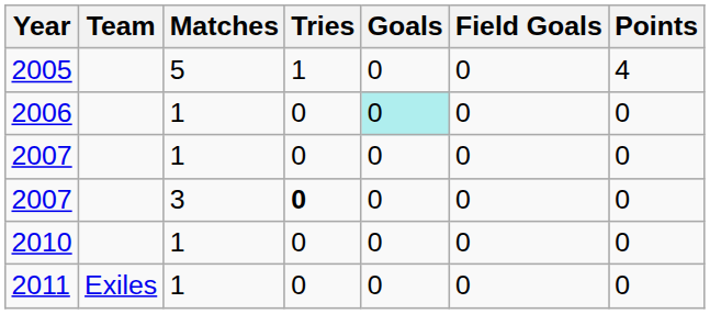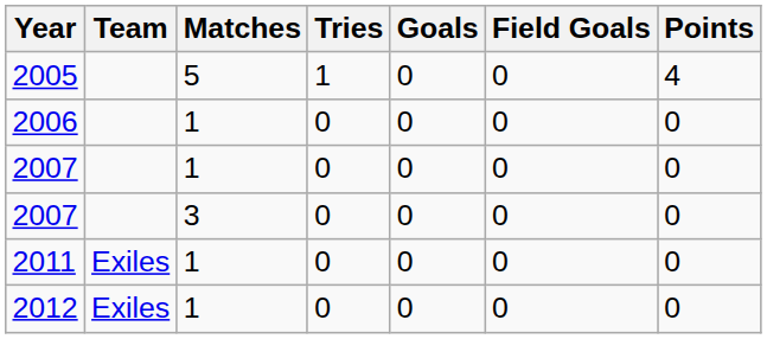2006 | Goals: paleturquoise background -> no background
2007 / 3 | Tries: bold -> normal
- row: 2010 | 1 | 0 | 0 | 0 | 0
+ row: 2012 | Exiles | 1 | 0 | 0 | 0 | 0
